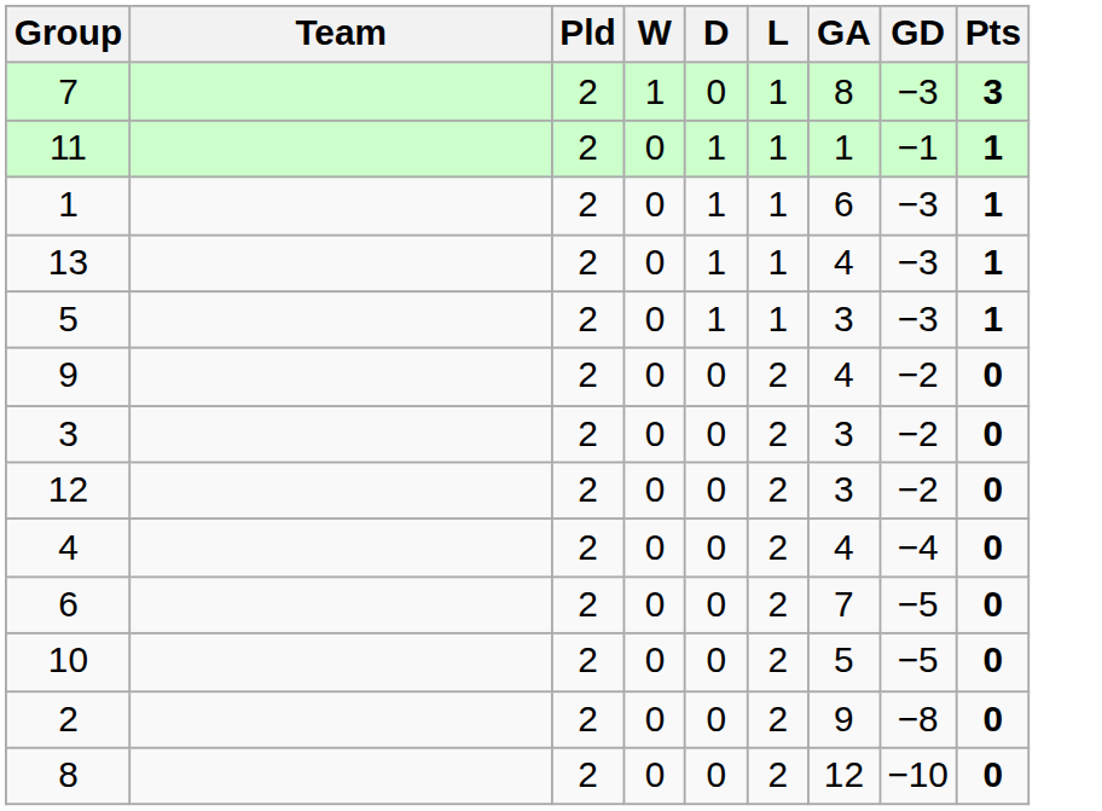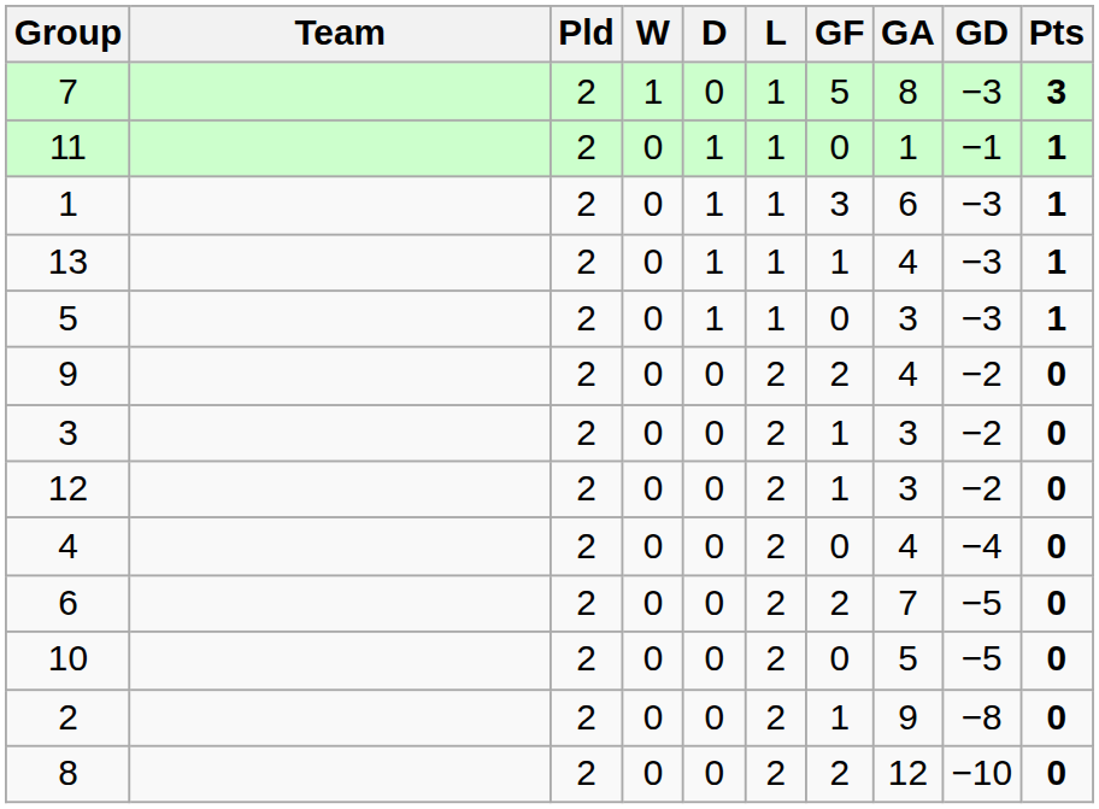+ column: GF | 5 | 0 | 3 | 1 | 0 | 2 | 1 | 1 | 0 | 2 | 0 | 1 | 2
